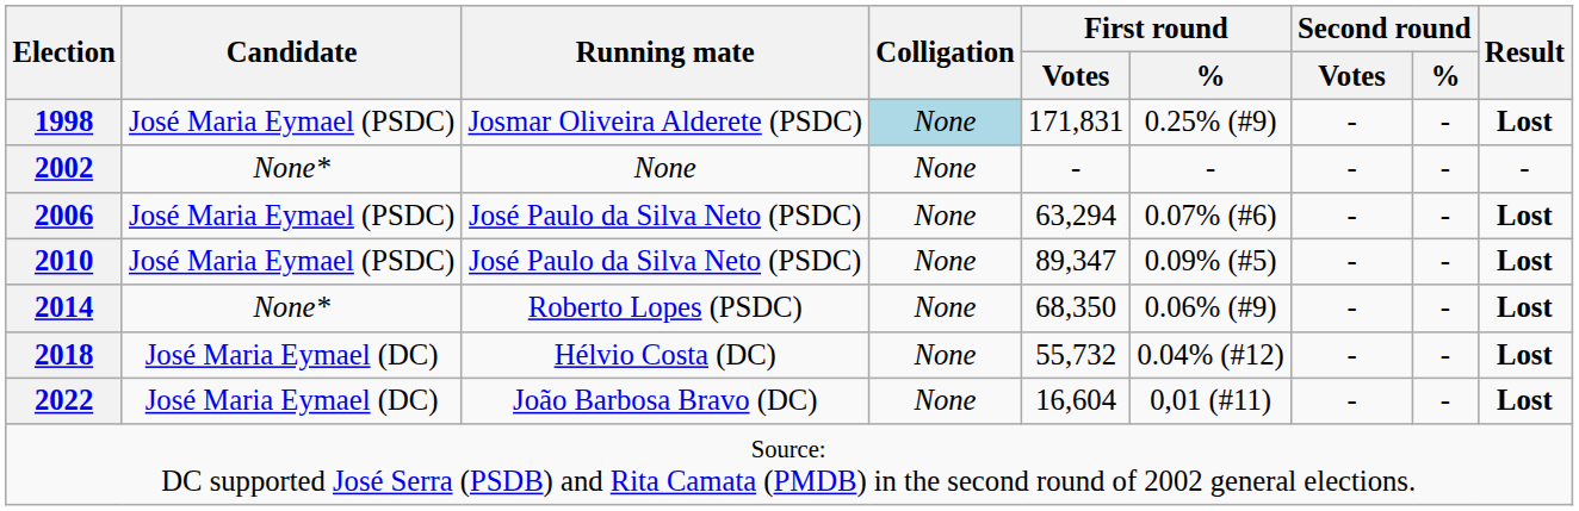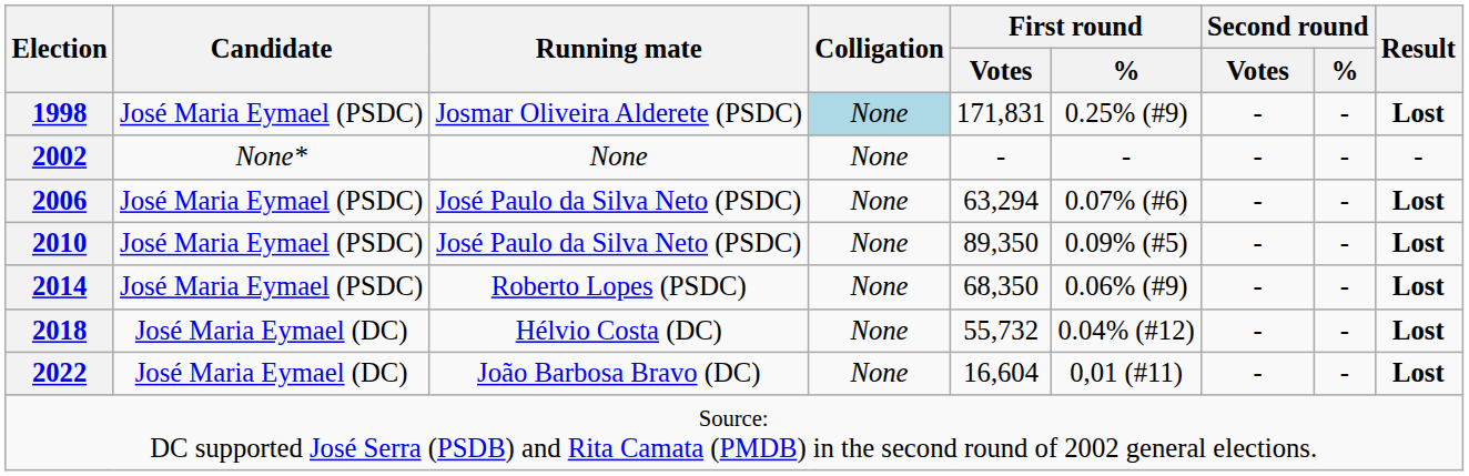2010 | First round / Votes: 89,347 -> 89,350
2014 | Candidate: None* -> José Maria Eymael (PSDC)
